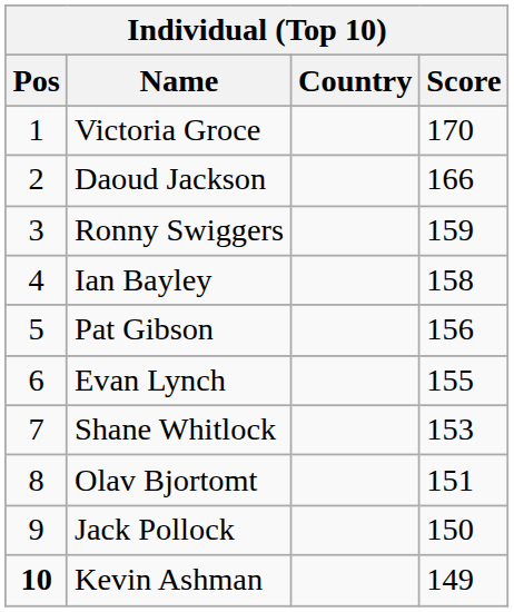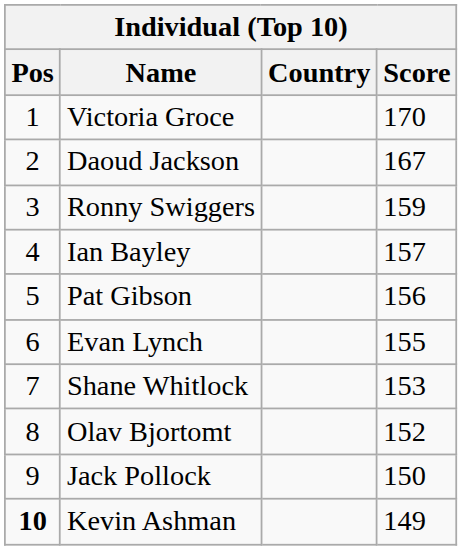Daoud Jackson | Score: 166 -> 167
Ian Bayley | Score: 158 -> 157
Olav Bjortomt | Score: 151 -> 152
